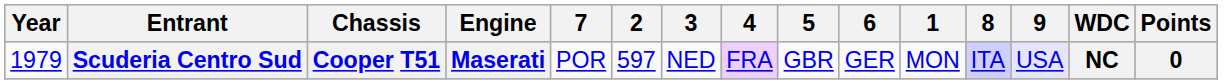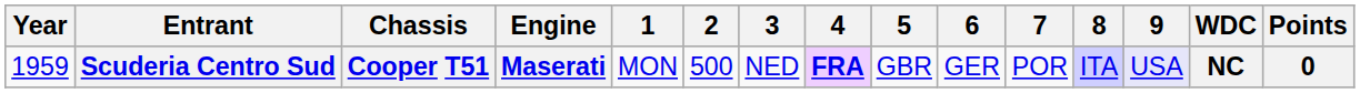columns swapped: 1 <-> 7
Scuderia Centro Sud | Year: 1979 -> 1959
Scuderia Centro Sud | 2: 597 -> 500
Scuderia Centro Sud | 4: normal -> bold
